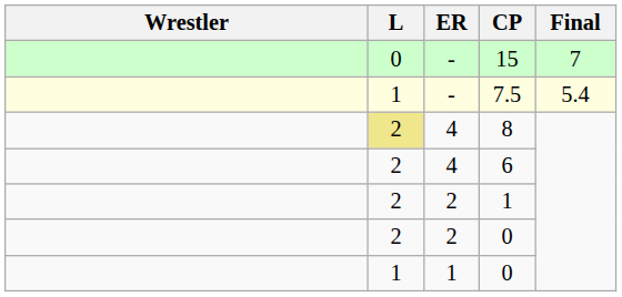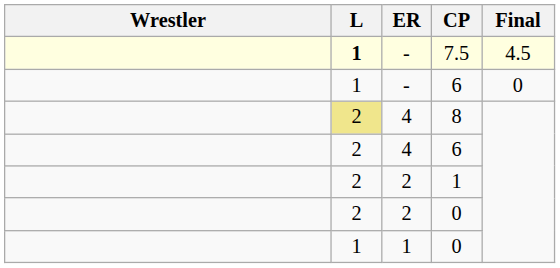- row: 0 | - | 15 | 7
7.5 | L: normal -> bold
7.5 | Final: 5.4 -> 4.5
+ row: 1 | - | 6 | 0
